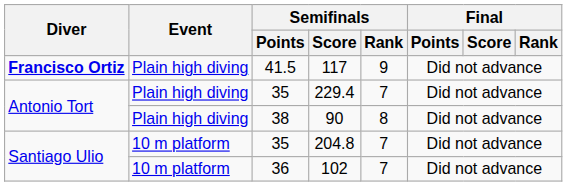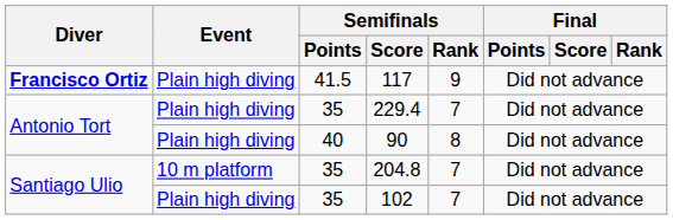90 | Semifinals / Points: 38 -> 40
102 | Event: 10 m platform -> Plain high diving
102 | Semifinals / Points: 36 -> 35
